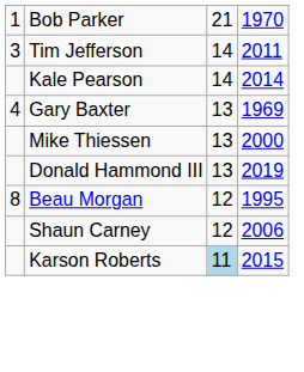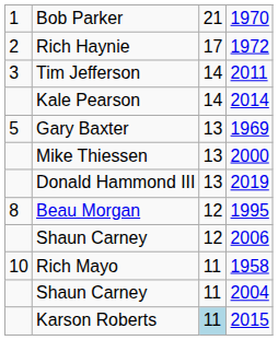+ row: 2 | Rich Haynie | 17 | 1972
Gary Baxter | column 1: 4 -> 5
+ row: 10 | Rich Mayo | 11 | 1958
+ row: Shaun Carney | 11 | 2004
